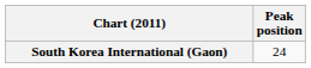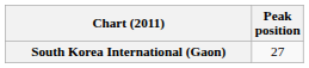South Korea International (Gaon) | Peak position: 24 -> 27
